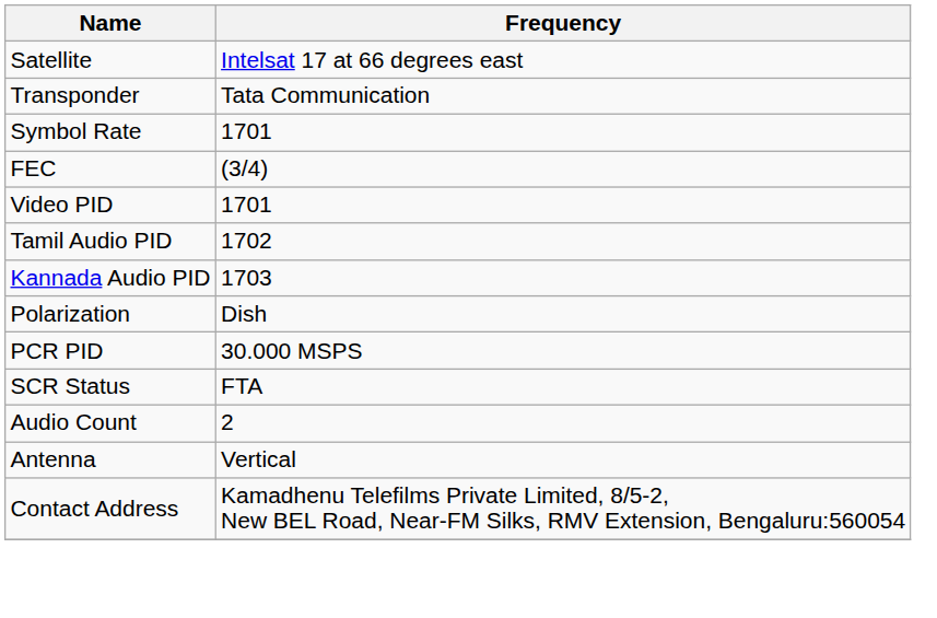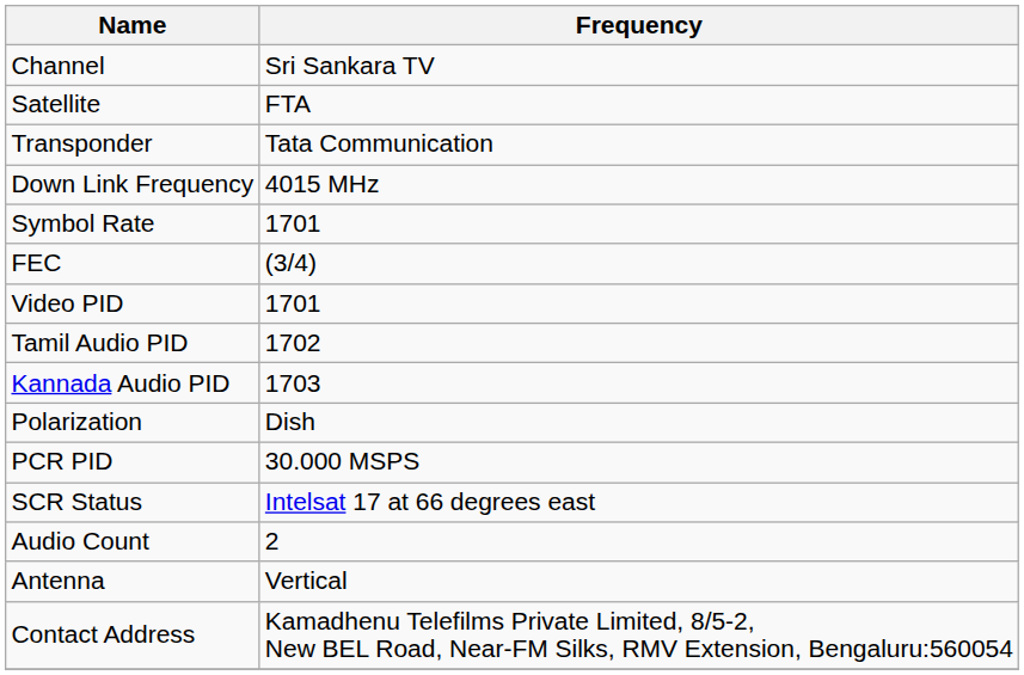+ row: Channel | Sri Sankara TV
Satellite | Frequency: Intelsat 17 at 66 degrees east -> FTA
+ row: Down Link Frequency | 4015 MHz
SCR Status | Frequency: FTA -> Intelsat 17 at 66 degrees east
